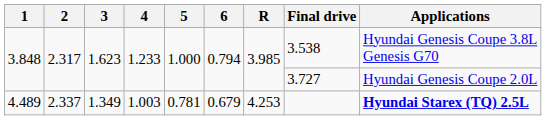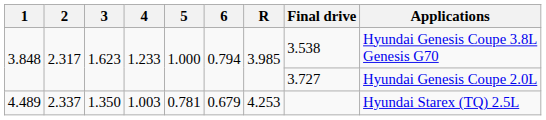4.489 | 3: 1.349 -> 1.350
4.489 | Applications: bold -> normal
